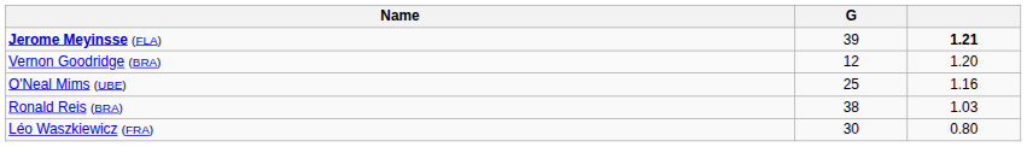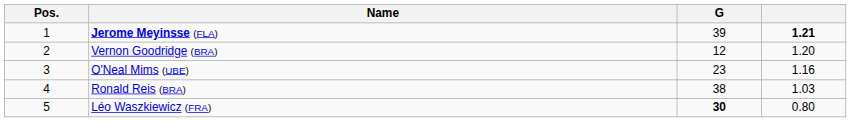+ column: Pos. | 1 | 2 | 3 | 4 | 5
O'Neal Mims (UBE) | G: 25 -> 23
Léo Waszkiewicz (FRA) | G: normal -> bold
